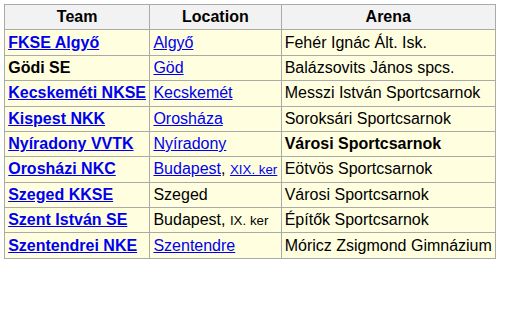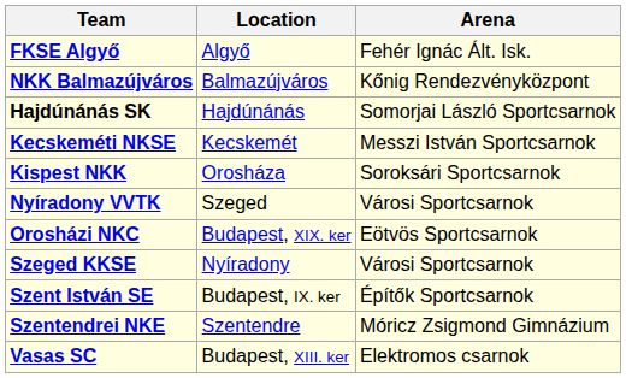+ row: NKK Balmazújváros | Balmazújváros | Kőnig Rendezvényközpont
- row: Gödi SE | Göd | Balázsovits János spcs.
+ row: Hajdúnánás SK | Hajdúnánás | Somorjai László Sportcsarnok
Nyíradony VVTK | Location: Nyíradony -> Szeged
Nyíradony VVTK | Arena: bold -> normal
Szeged KKSE | Location: Szeged -> Nyíradony
+ row: Vasas SC | Budapest, XIII. ker | Elektromos csarnok
